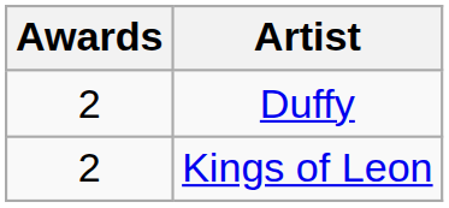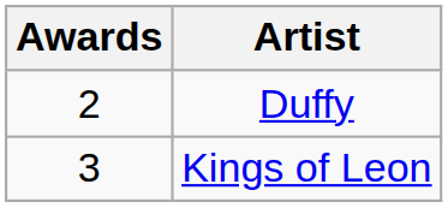Kings of Leon | Awards: 2 -> 3
